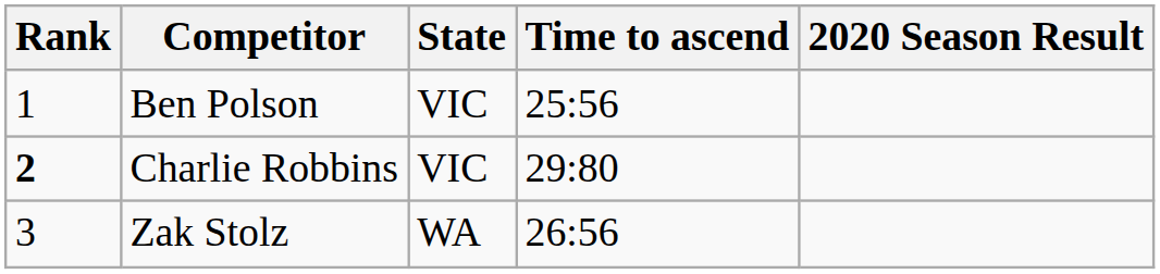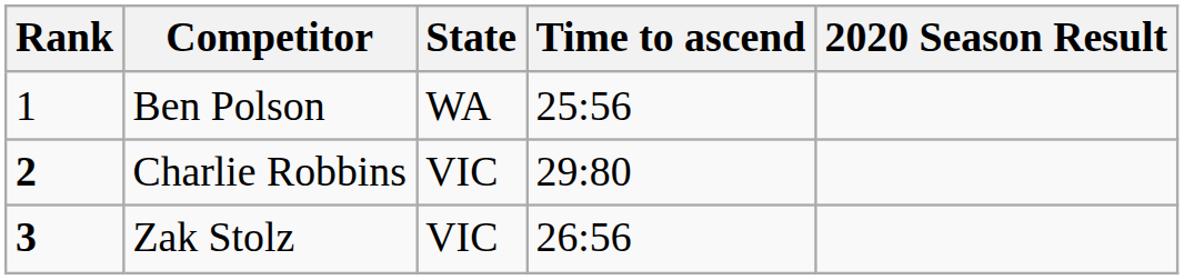Ben Polson | State: VIC -> WA
Zak Stolz | Rank: normal -> bold
Zak Stolz | State: WA -> VIC
